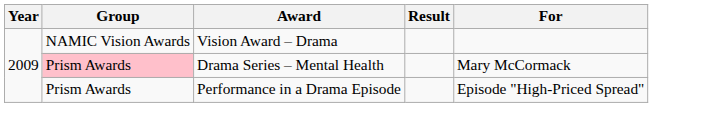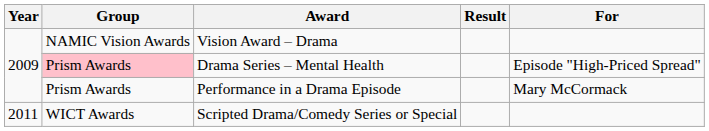Drama Series – Mental Health | For: Mary McCormack -> Episode "High-Priced Spread"
Performance in a Drama Episode | For: Episode "High-Priced Spread" -> Mary McCormack
+ row: 2011 | WICT Awards | Scripted Drama/Comedy Series or Special
